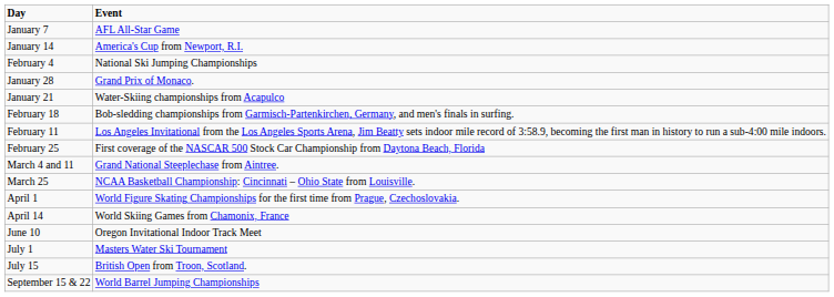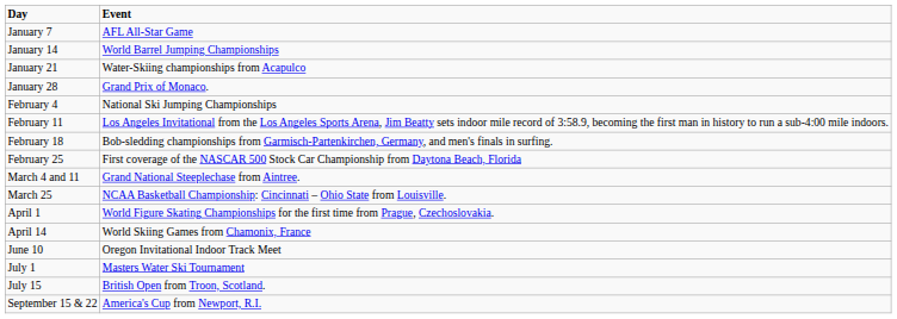January 14 | Event: America's Cup from Newport, R.I. -> World Barrel Jumping Championships
rows swapped: January 21 <-> February 4
rows swapped: February 11 <-> February 18
September 15 & 22 | Event: World Barrel Jumping Championships -> America's Cup from Newport, R.I.
